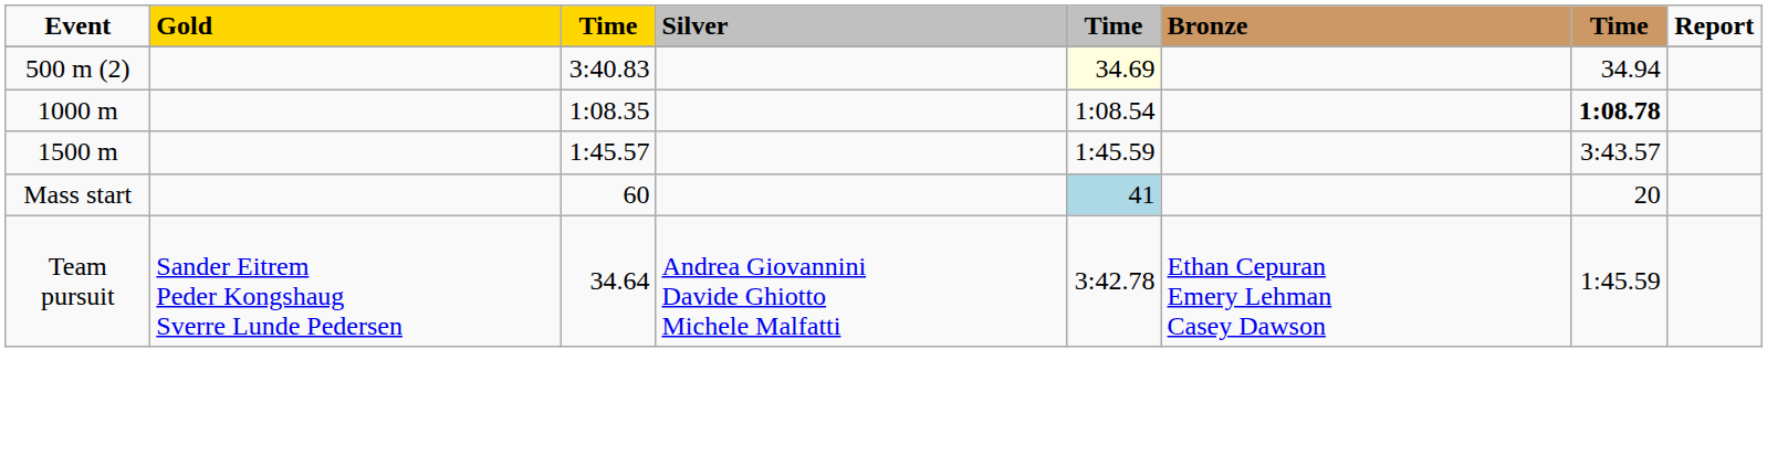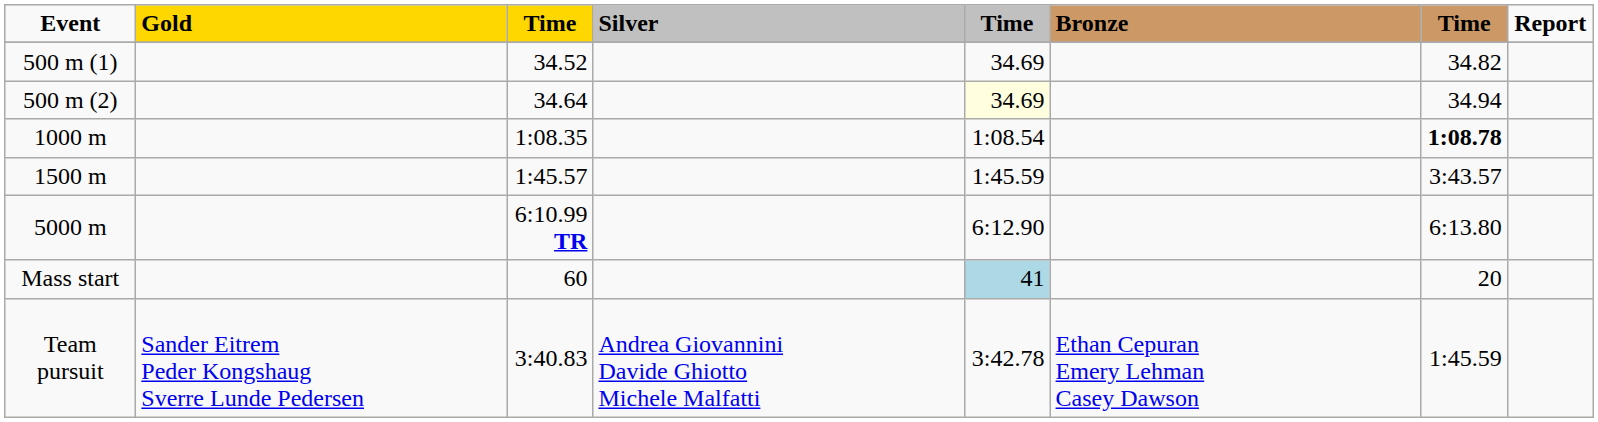+ row: 500 m (1) | 34.52 | 34.69 | 34.82
500 m (2) | column 3: 3:40.83 -> 34.64
+ row: 5000 m | 6:10.99 TR | 6:12.90 | 6:13.80
Team pursuit | column 3: 34.64 -> 3:40.83
